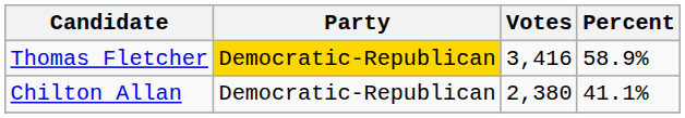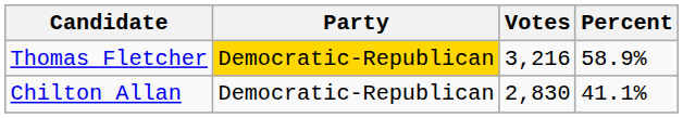Thomas Fletcher | Votes: 3,416 -> 3,216
Chilton Allan | Votes: 2,380 -> 2,830
